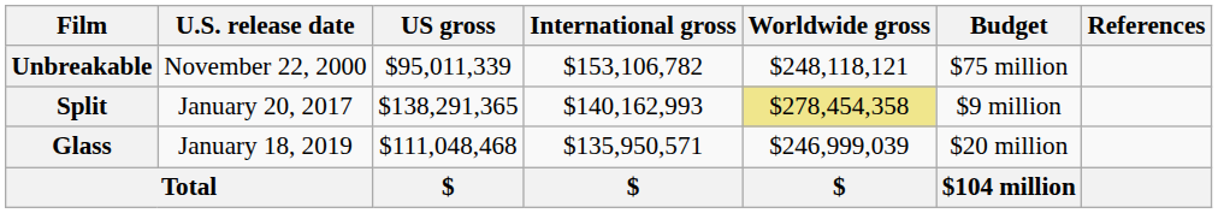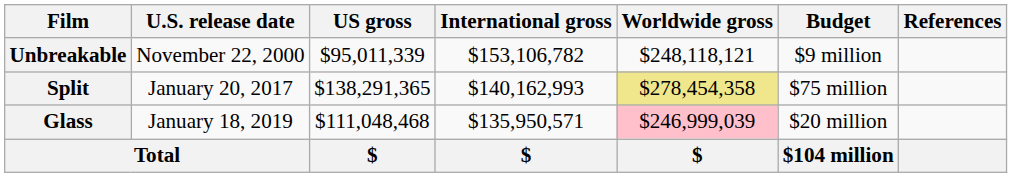Unbreakable | Budget: $75 million -> $9 million
Split | Budget: $9 million -> $75 million
Glass | Worldwide gross: no background -> pink background
